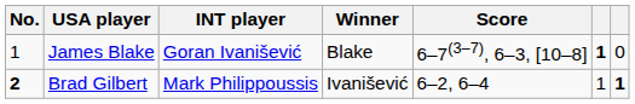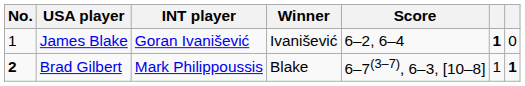James Blake | Winner: Blake -> Ivanišević
James Blake | Score: 6–7(3–7), 6–3, [10–8] -> 6–2, 6–4
Brad Gilbert | Winner: Ivanišević -> Blake
Brad Gilbert | Score: 6–2, 6–4 -> 6–7(3–7), 6–3, [10–8]
